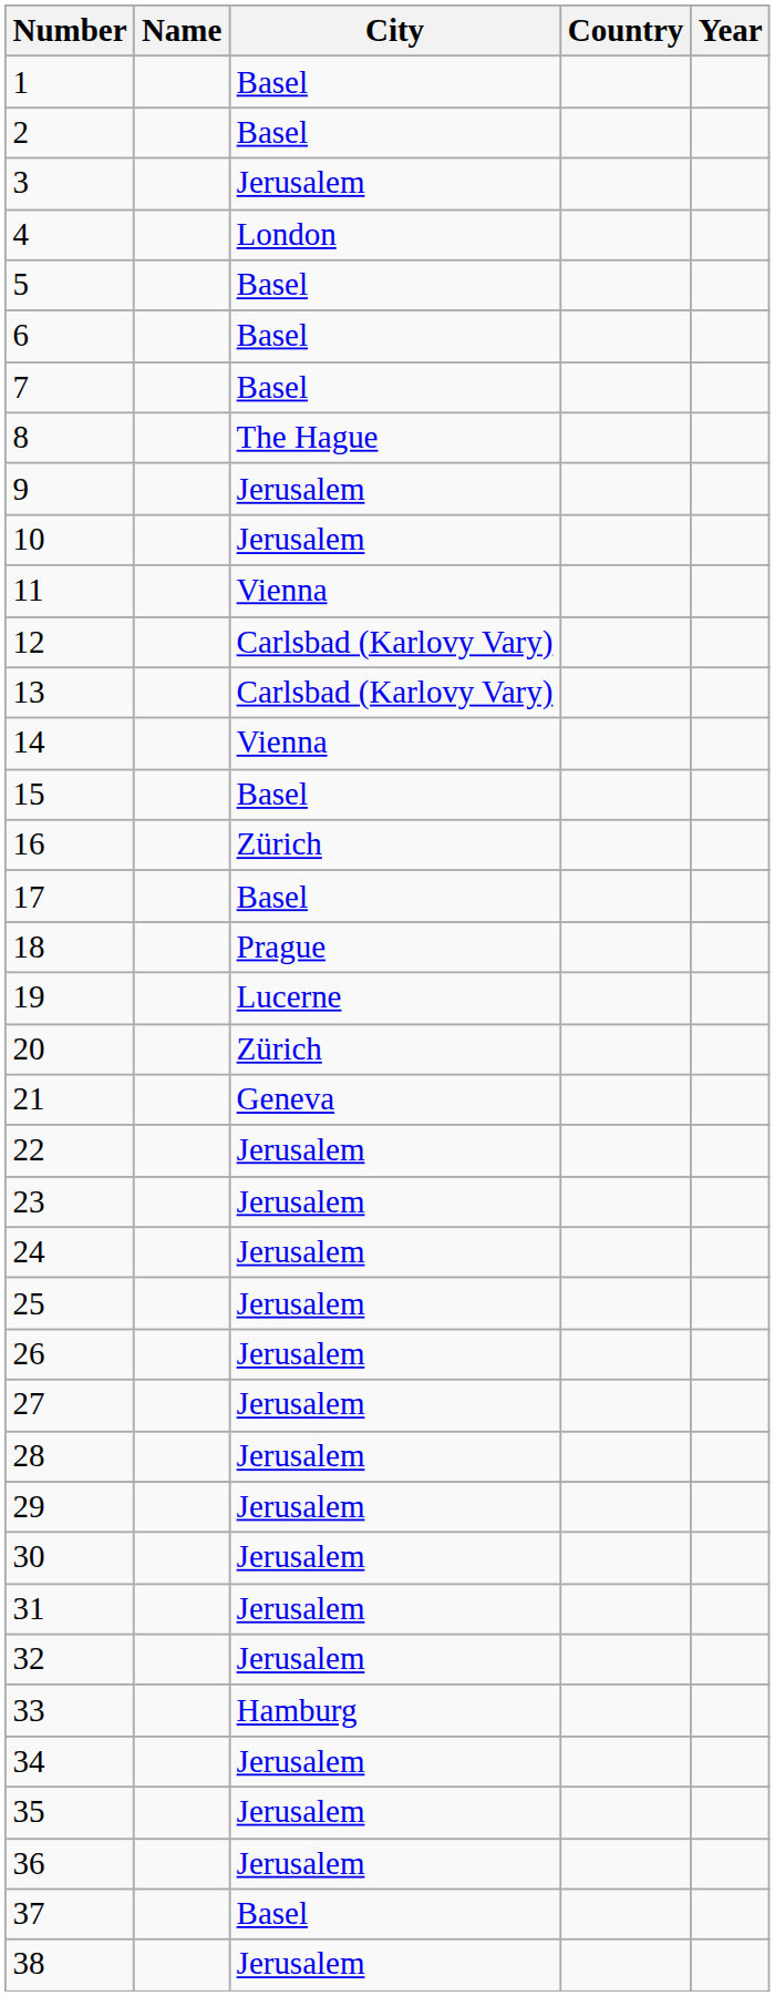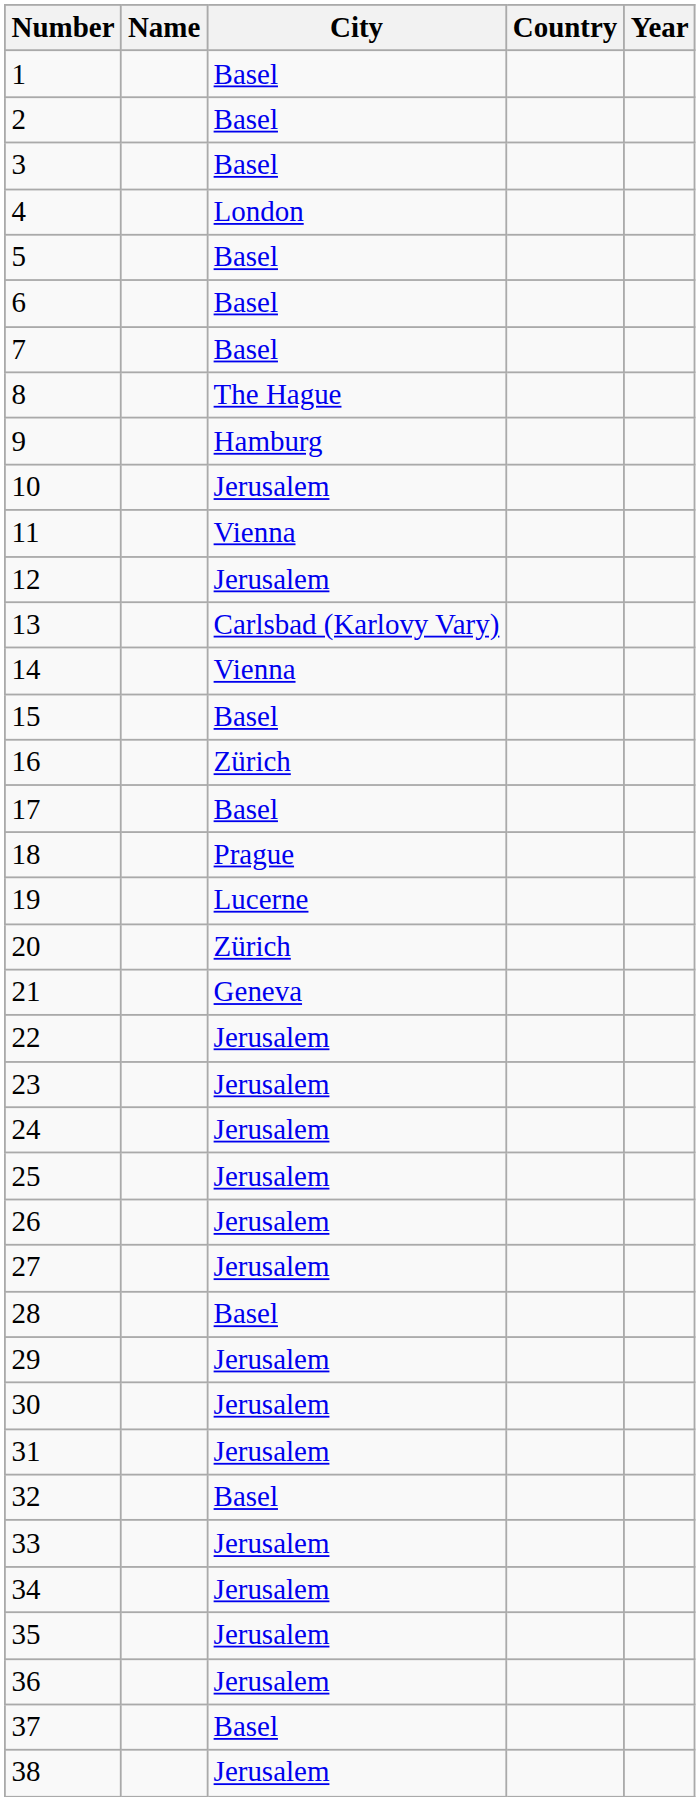3 | City: Jerusalem -> Basel
9 | City: Jerusalem -> Hamburg
12 | City: Carlsbad (Karlovy Vary) -> Jerusalem
28 | City: Jerusalem -> Basel
32 | City: Jerusalem -> Basel
33 | City: Hamburg -> Jerusalem
